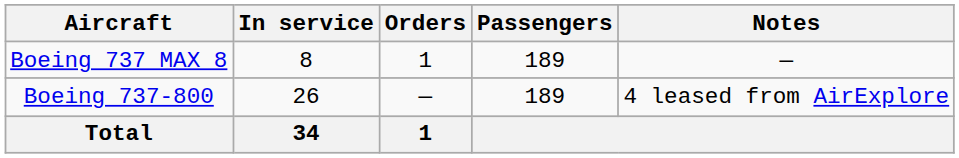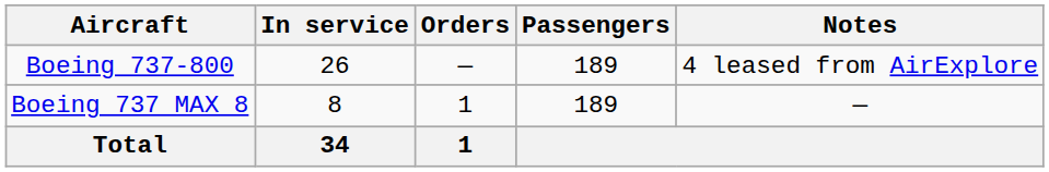rows swapped: Boeing 737-800 <-> Boeing 737 MAX 8
